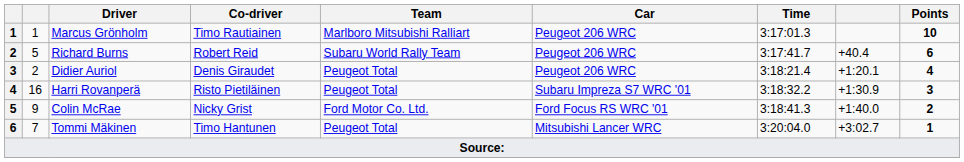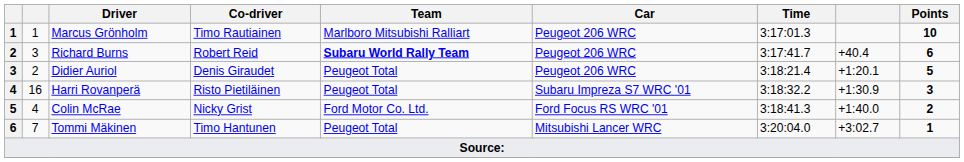Richard Burns | column 2: 5 -> 3
Richard Burns | Team: normal -> bold
Didier Auriol | Points: 4 -> 5
Colin McRae | column 2: 9 -> 4
